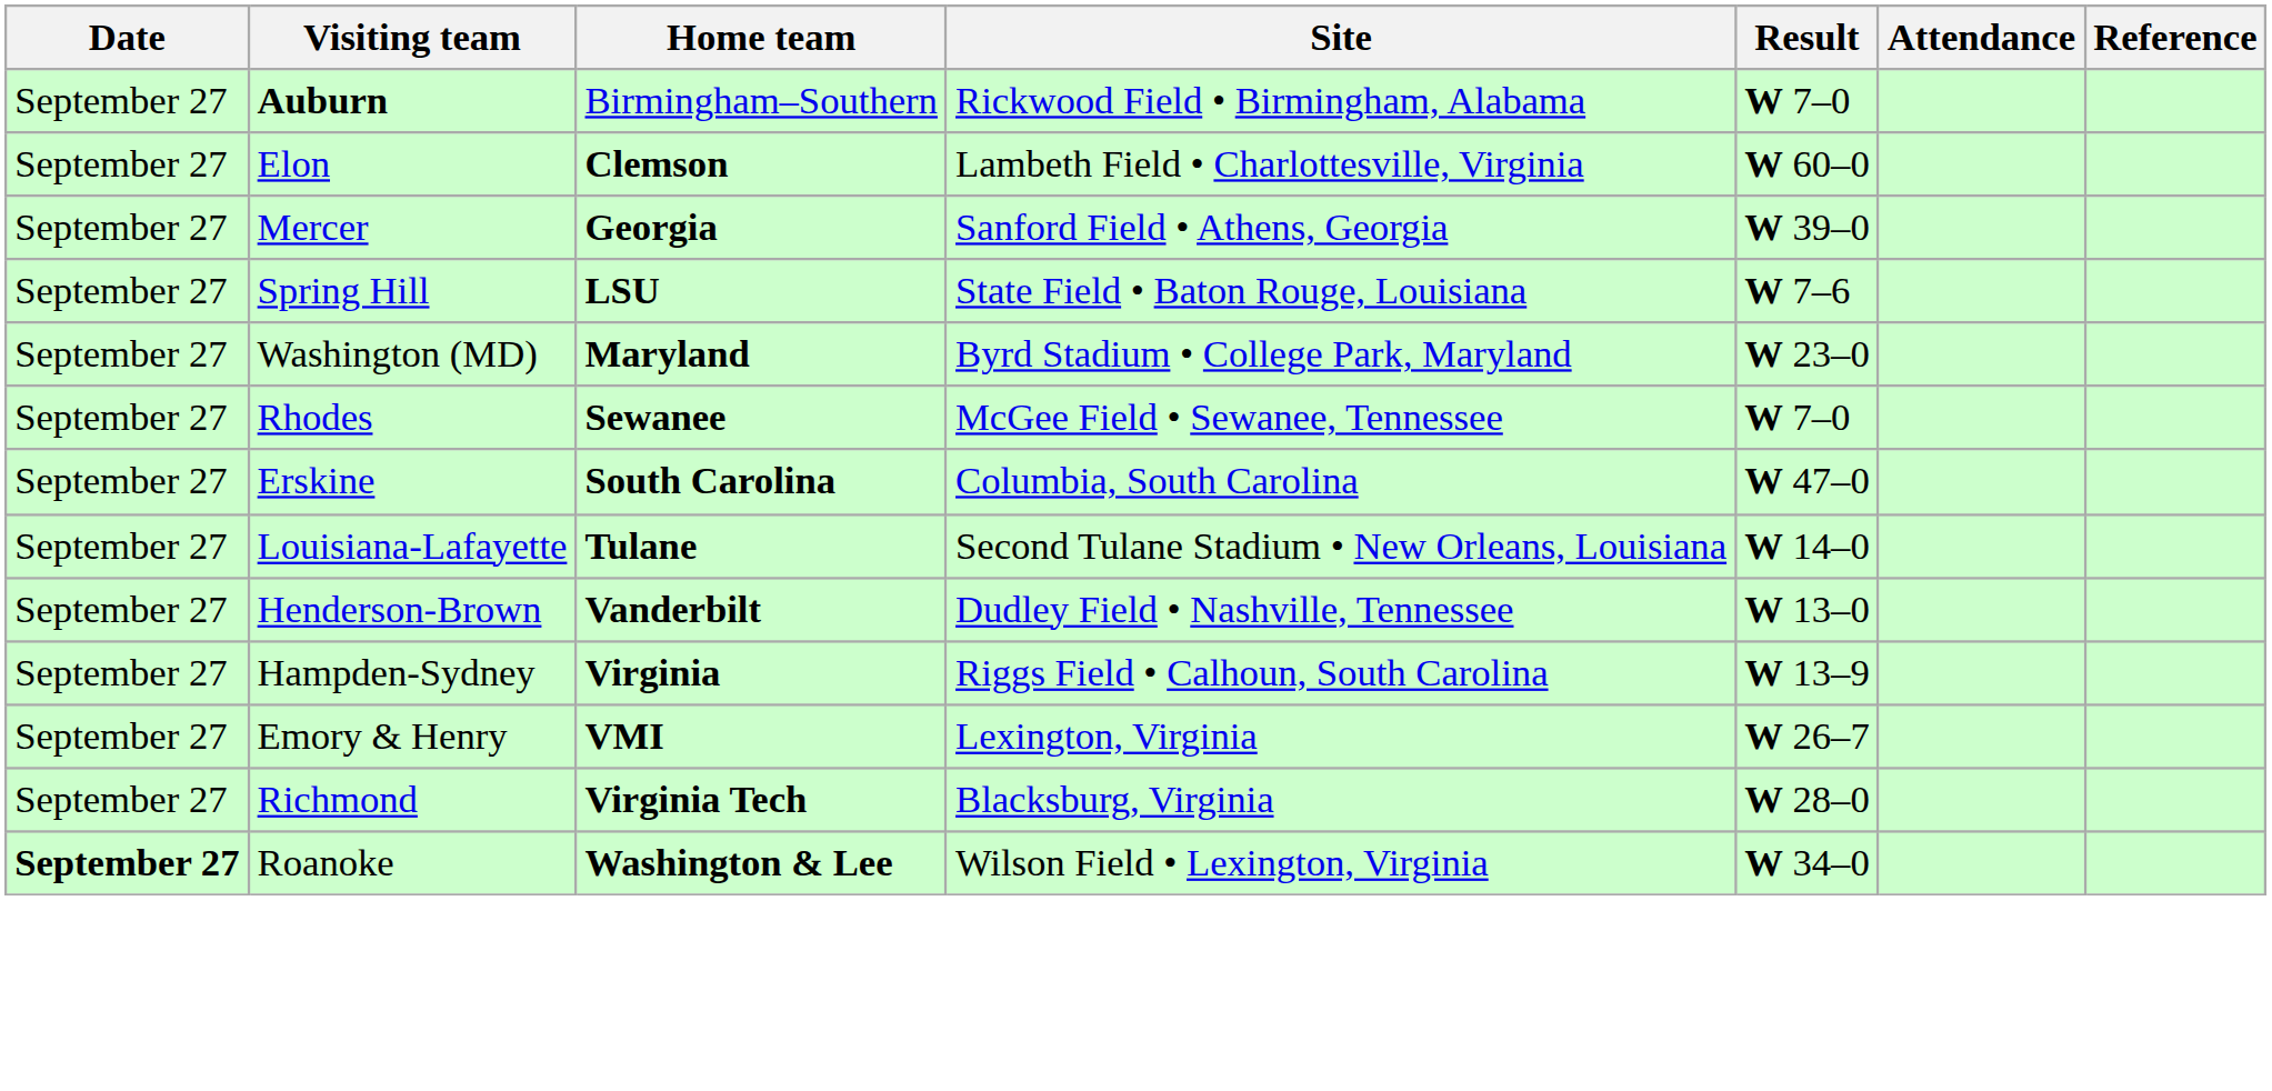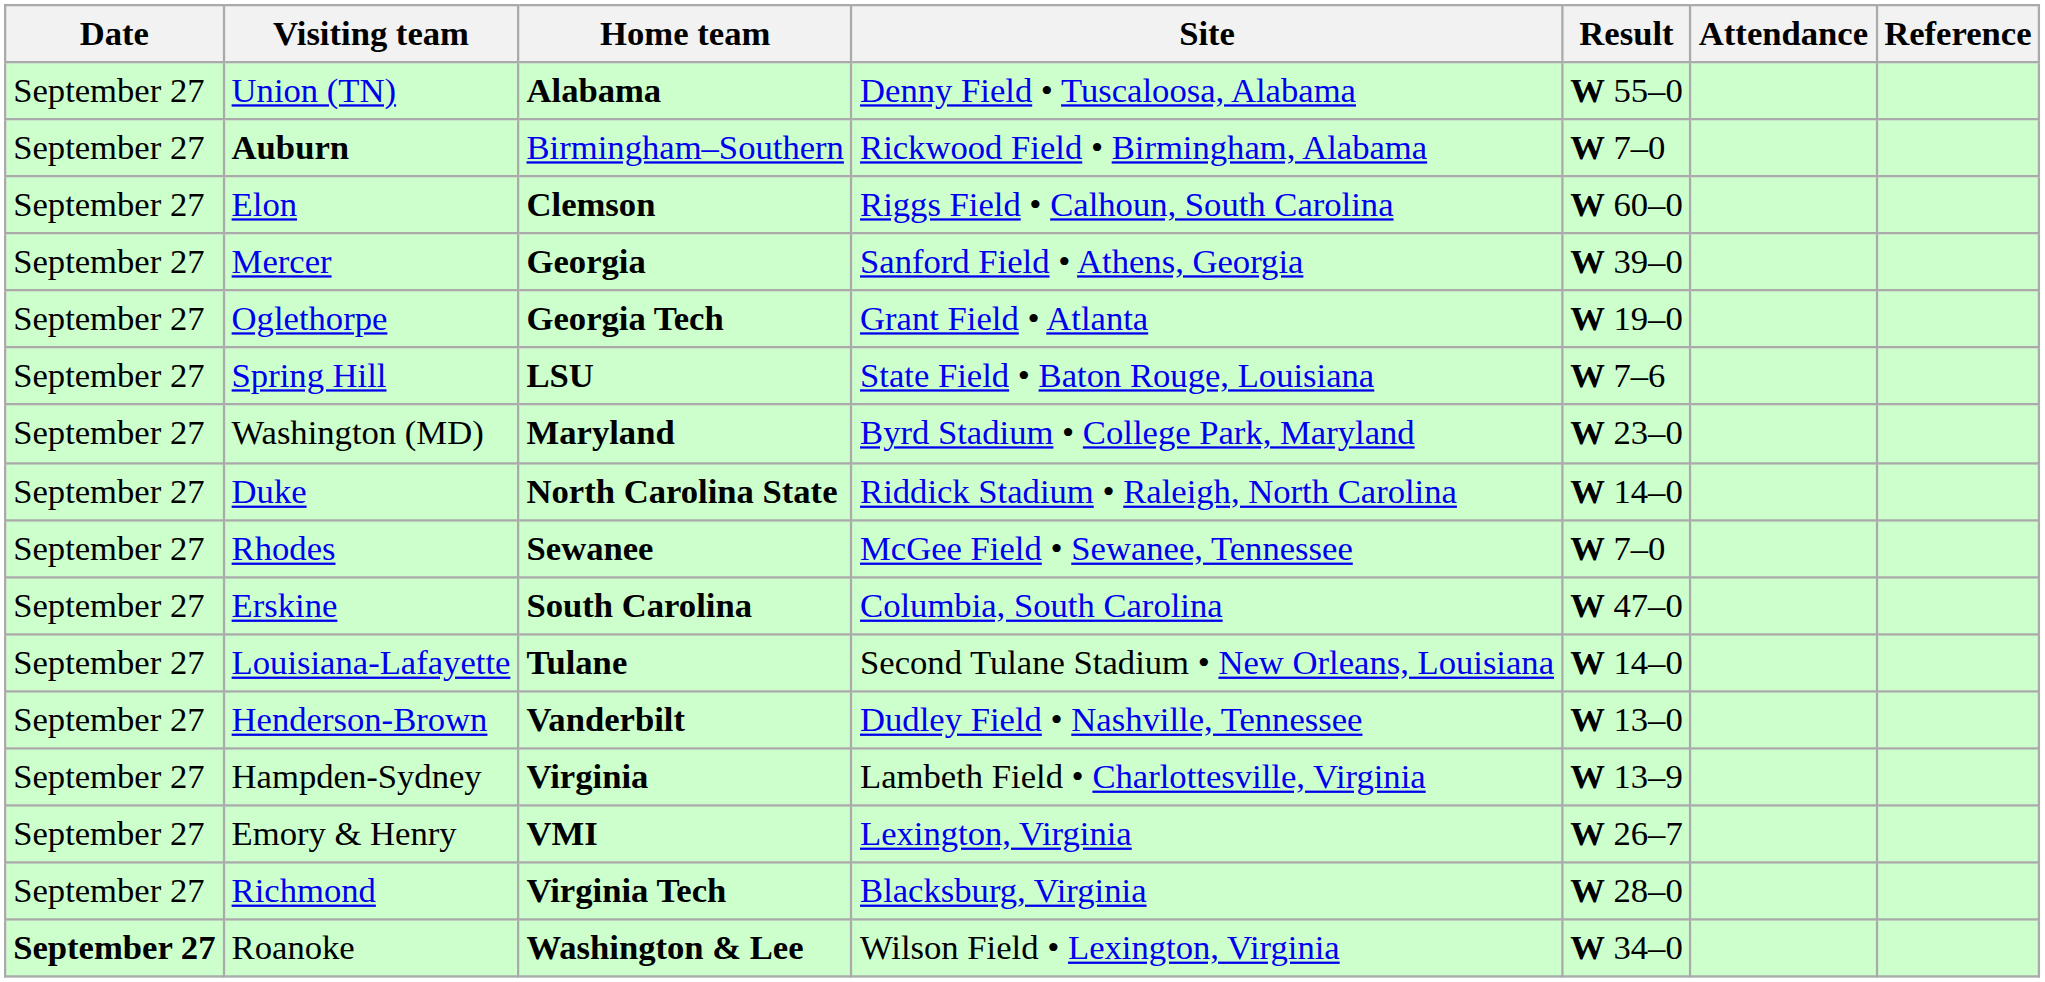+ row: September 27 | Union (TN) | Alabama | Denny Field • Tuscaloosa, Alabama | W 55–0
Elon | Site: Lambeth Field • Charlottesville, Virginia -> Riggs Field • Calhoun, South Carolina
+ row: September 27 | Oglethorpe | Georgia Tech | Grant Field • Atlanta | W 19–0
+ row: September 27 | Duke | North Carolina State | Riddick Stadium • Raleigh, North Carolina | W 14–0
Hampden-Sydney | Site: Riggs Field • Calhoun, South Carolina -> Lambeth Field • Charlottesville, Virginia
